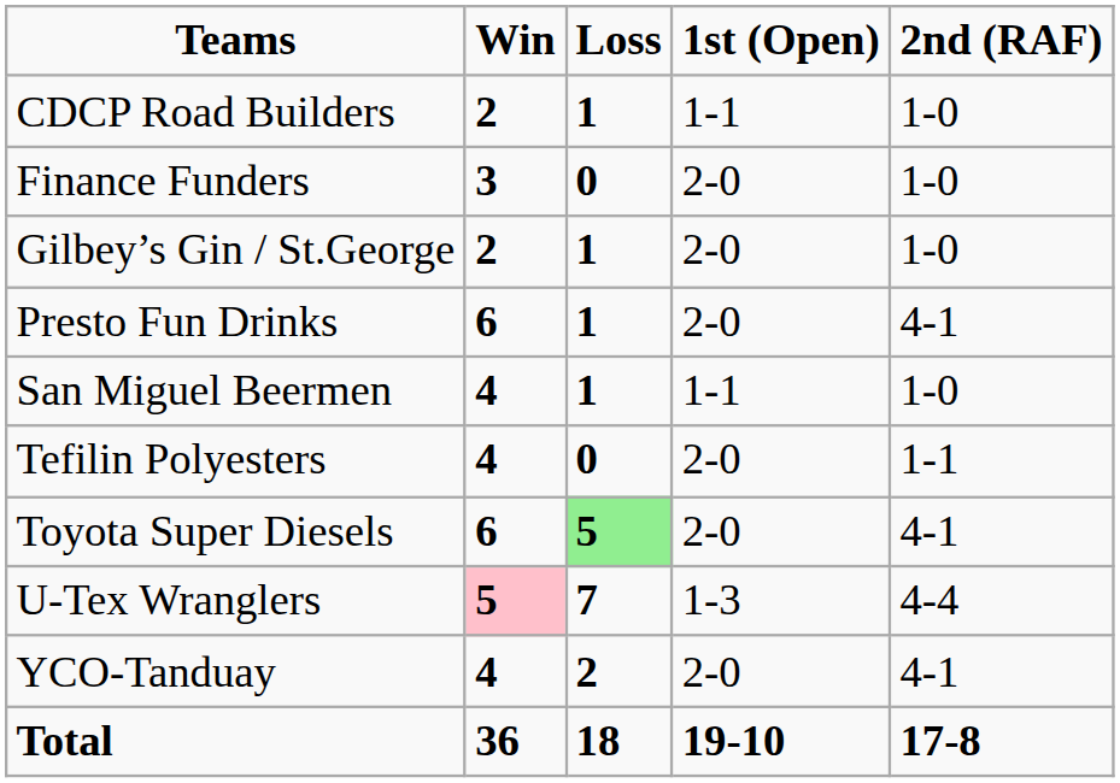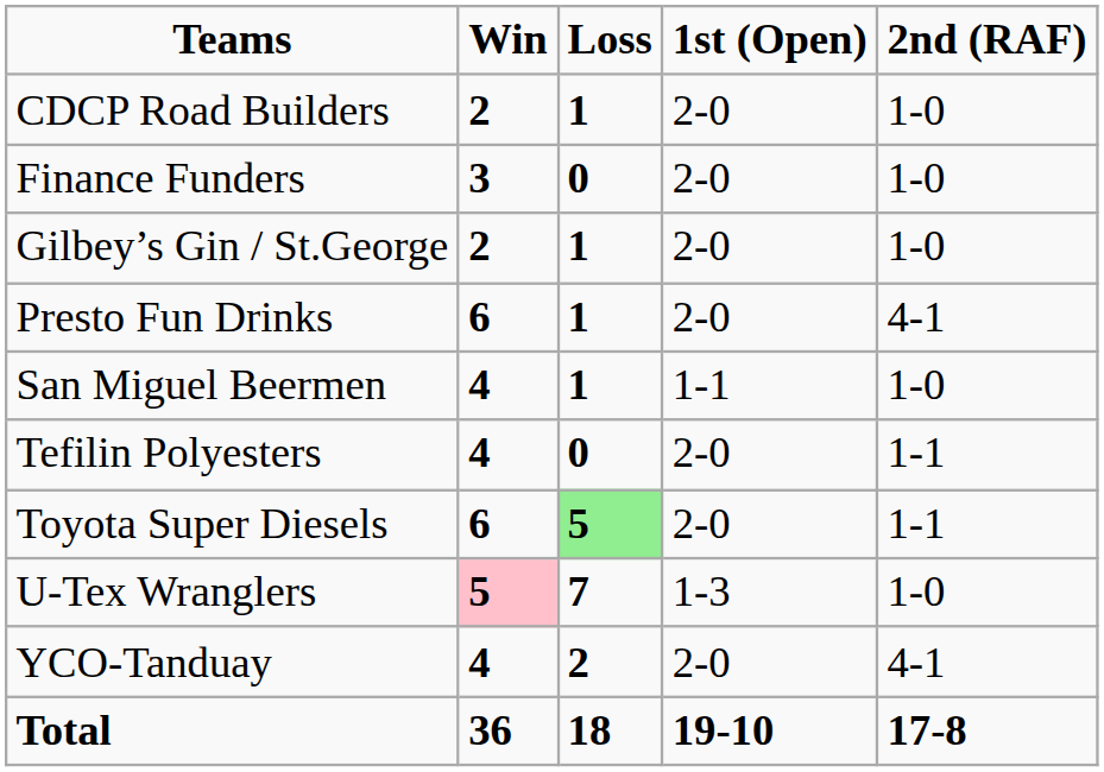CDCP Road Builders | 1st (Open): 1-1 -> 2-0
Toyota Super Diesels | 2nd (RAF): 4-1 -> 1-1
U-Tex Wranglers | 2nd (RAF): 4-4 -> 1-0
